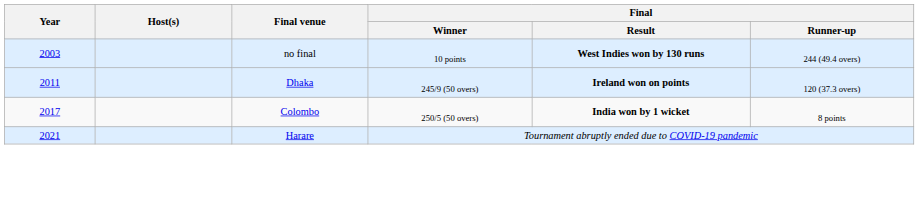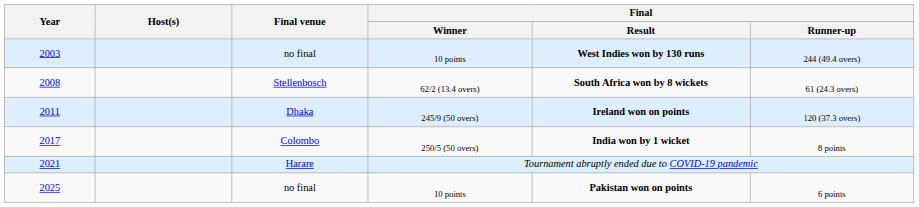+ row: 2008 | Stellenbosch | 62/2 (13.4 overs) | South Africa won by 8 wickets | 61 (24.3 overs)
+ row: 2025 | no final | 10 points | Pakistan won on points | 6 points
